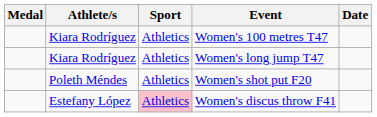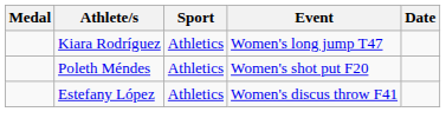- row: Kiara Rodríguez | Athletics | Women's 100 metres T47
Women's discus throw F41 | Sport: pink background -> no background
